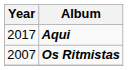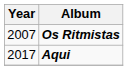rows swapped: Os Ritmistas <-> Aqui
